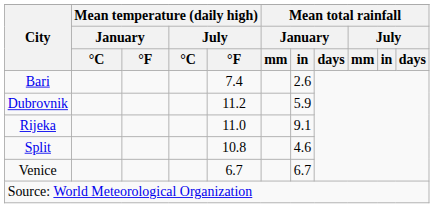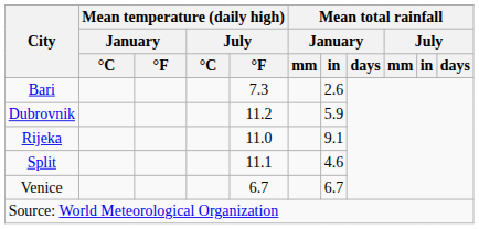Bari | Mean temperature (daily high) / July / °F: 7.4 -> 7.3
Split | Mean temperature (daily high) / July / °F: 10.8 -> 11.1
